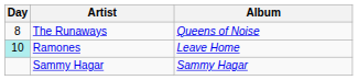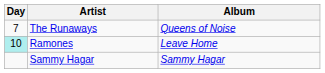The Runaways | Day: 8 -> 7
